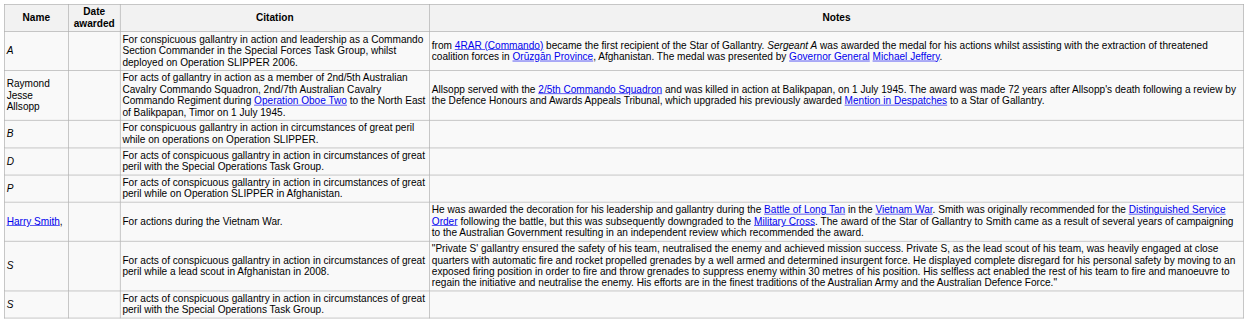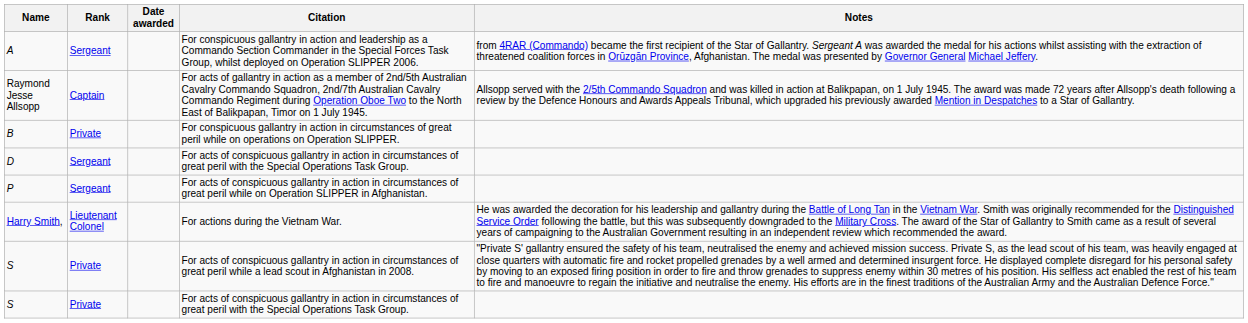+ column: Rank | Sergeant | Captain | Private | Sergeant | Sergeant | Lieutenant Colonel | Private | Private
